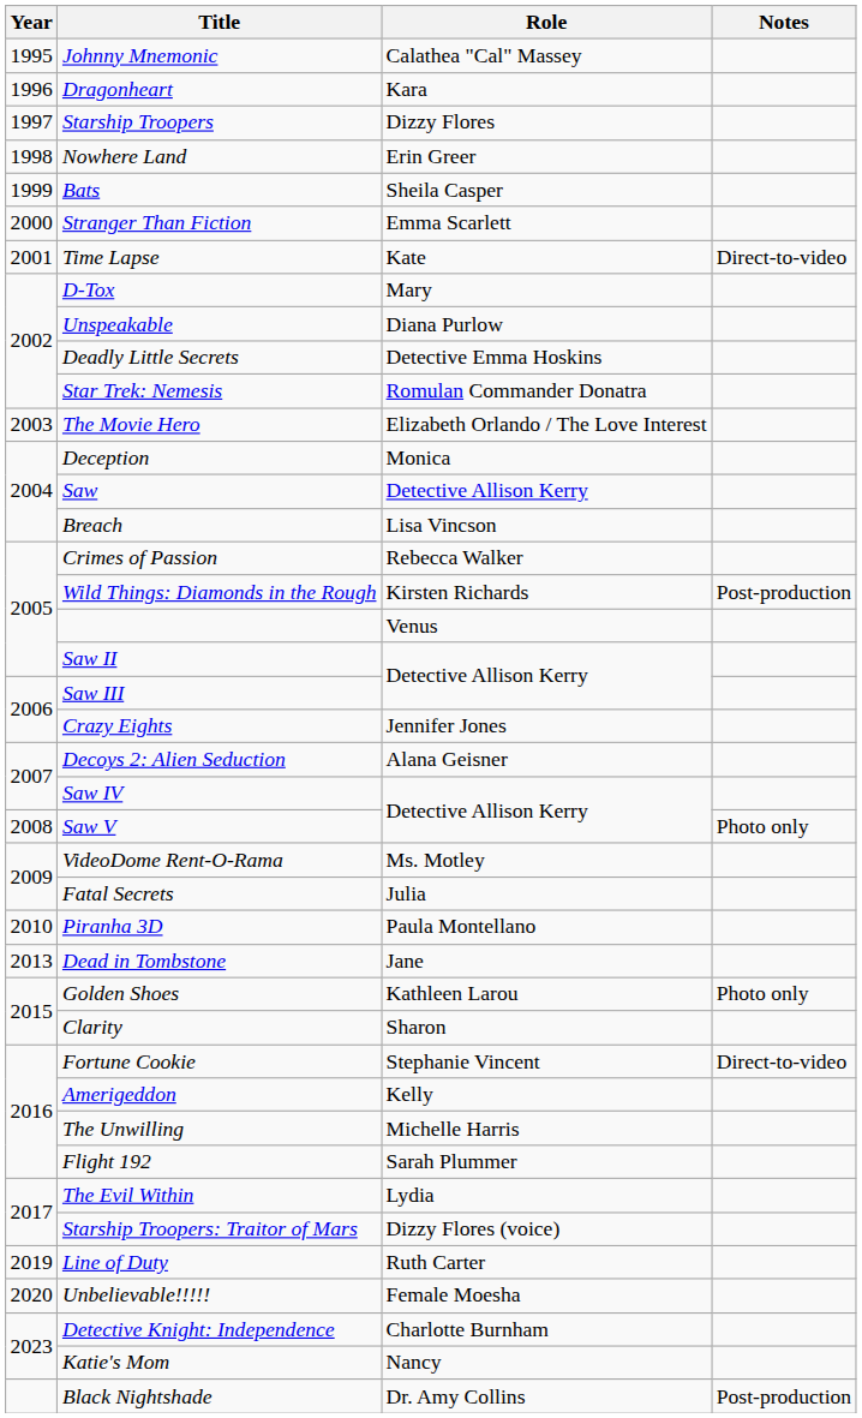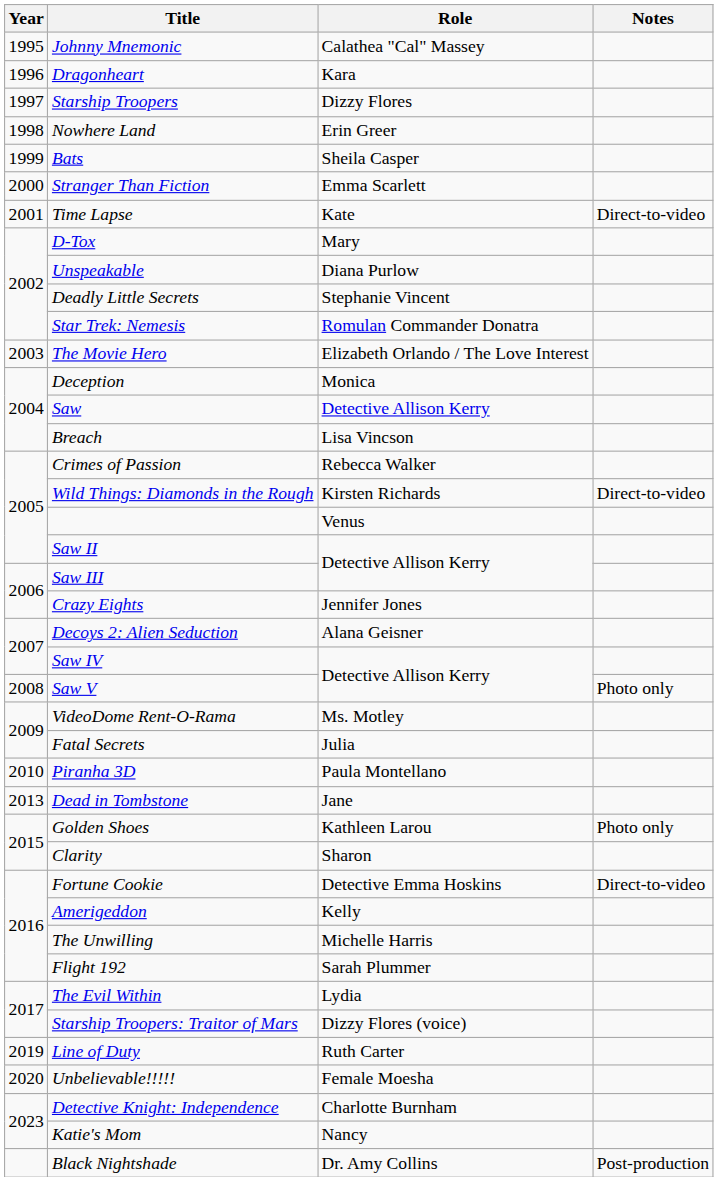Deadly Little Secrets | Role: Detective Emma Hoskins -> Stephanie Vincent
Wild Things: Diamonds in the Rough | Notes: Post-production -> Direct-to-video
Fortune Cookie | Role: Stephanie Vincent -> Detective Emma Hoskins
